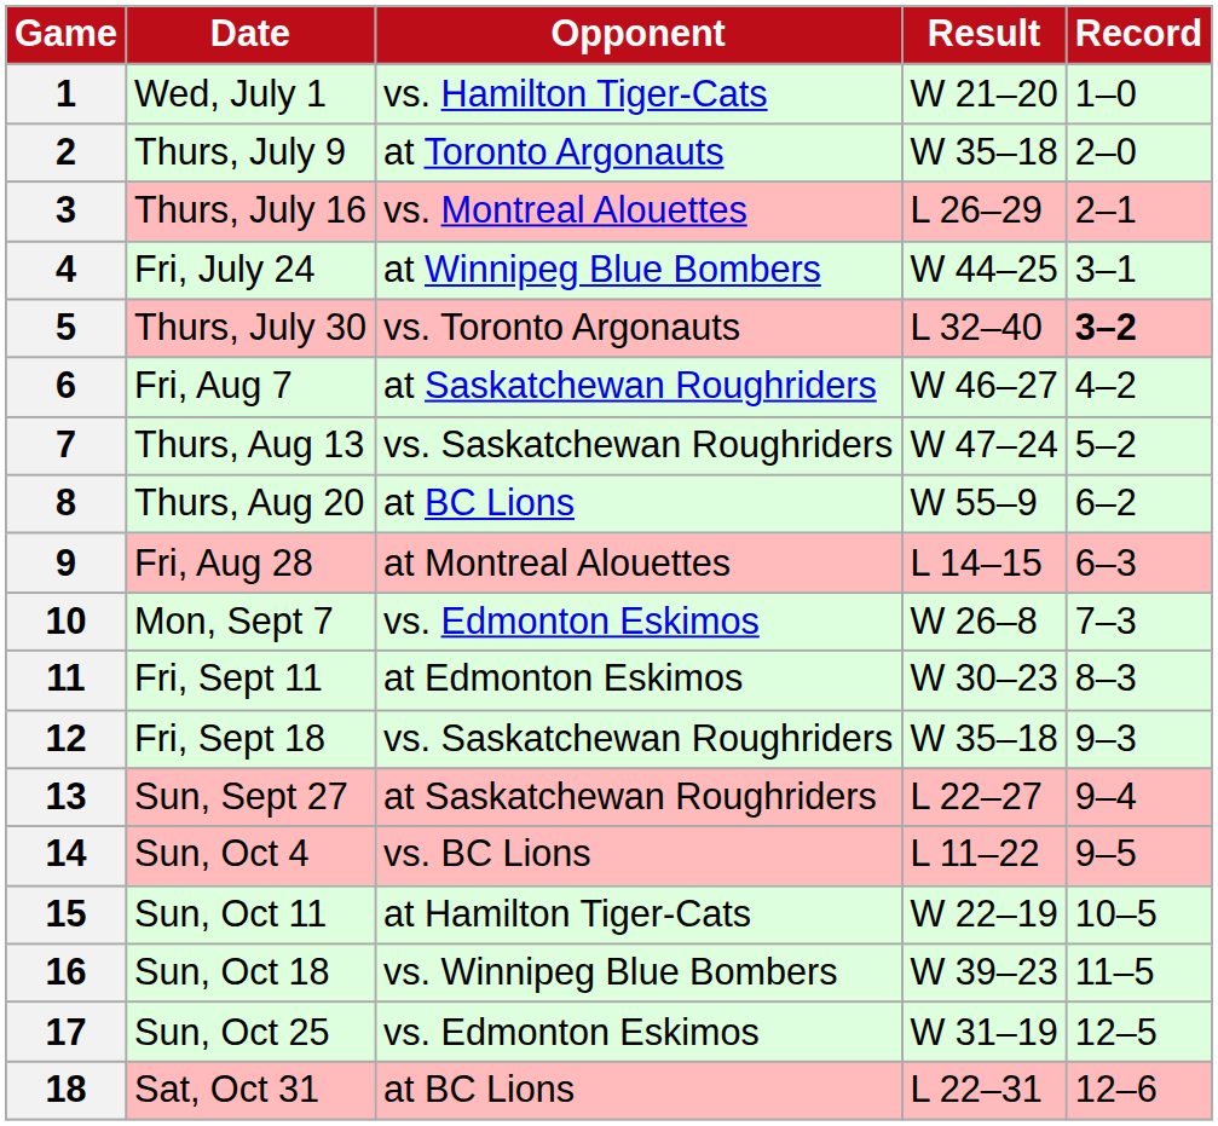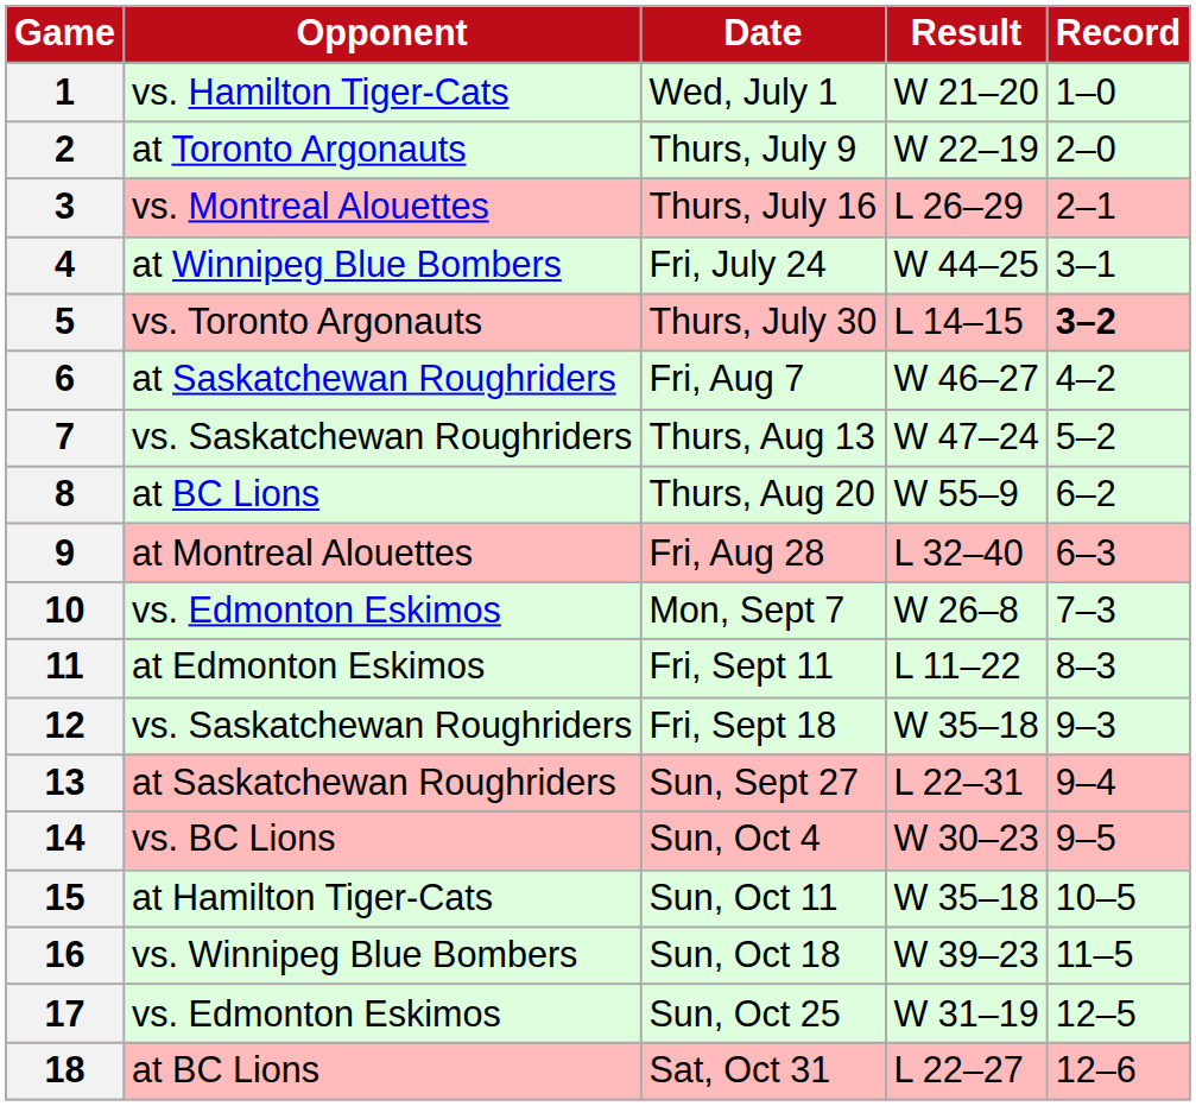columns swapped: Date <-> Opponent
2 | Result: W 35–18 -> W 22–19
5 | Result: L 32–40 -> L 14–15
9 | Result: L 14–15 -> L 32–40
11 | Result: W 30–23 -> L 11–22
13 | Result: L 22–27 -> L 22–31
14 | Result: L 11–22 -> W 30–23
15 | Result: W 22–19 -> W 35–18
18 | Result: L 22–31 -> L 22–27
